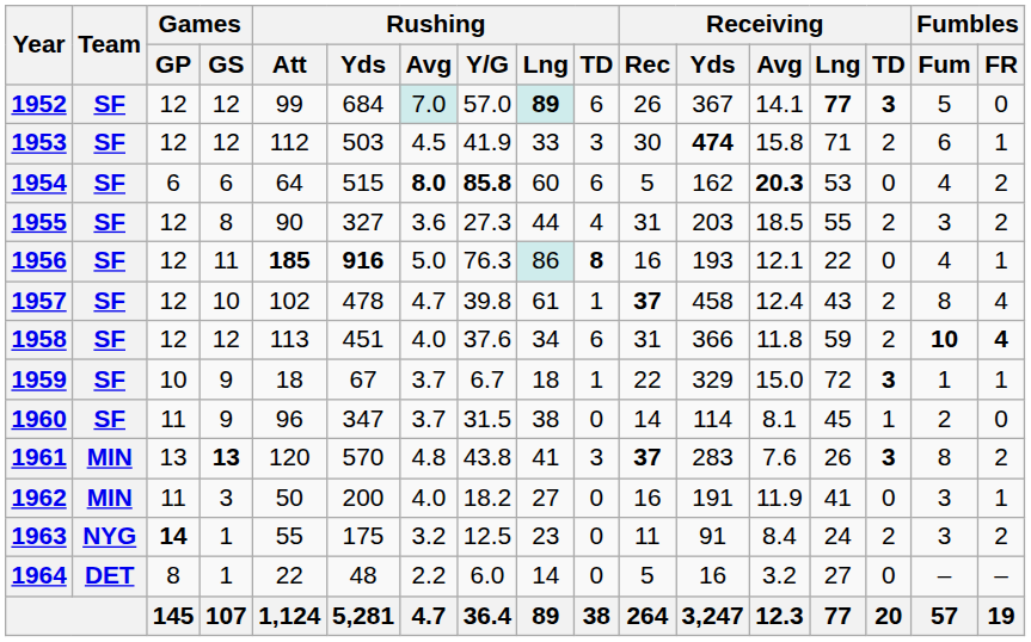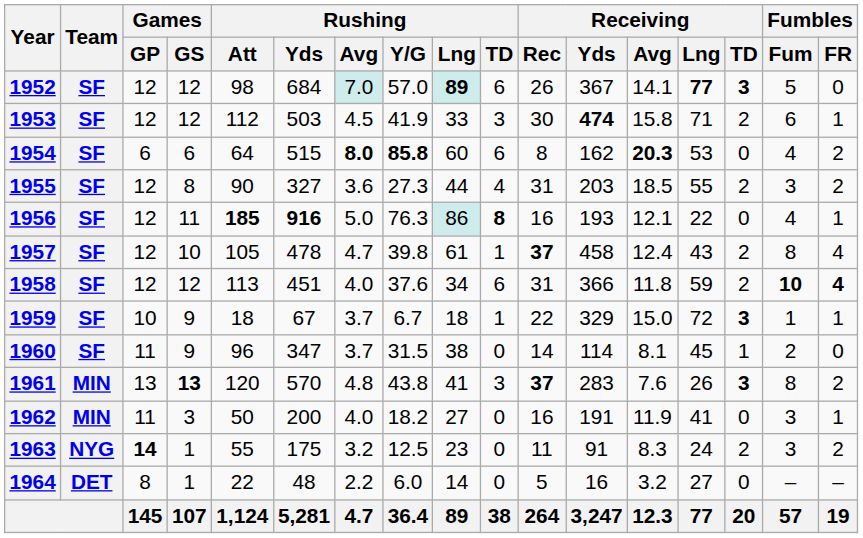1952 | Rushing / Att: 99 -> 98
1954 | Receiving / Rec: 5 -> 8
1957 | Rushing / Att: 102 -> 105
1963 | Receiving / Avg: 8.4 -> 8.3
